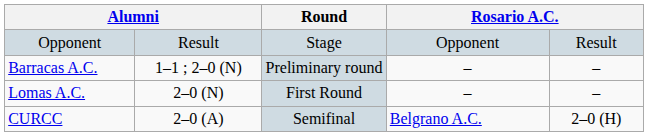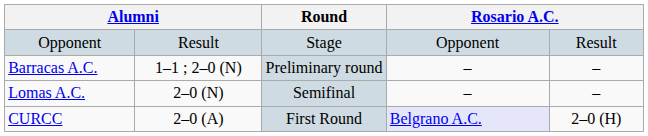Lomas A.C. | Round: First Round -> Semifinal
CURCC | Round: Semifinal -> First Round
CURCC | column 5: no background -> lavender background
